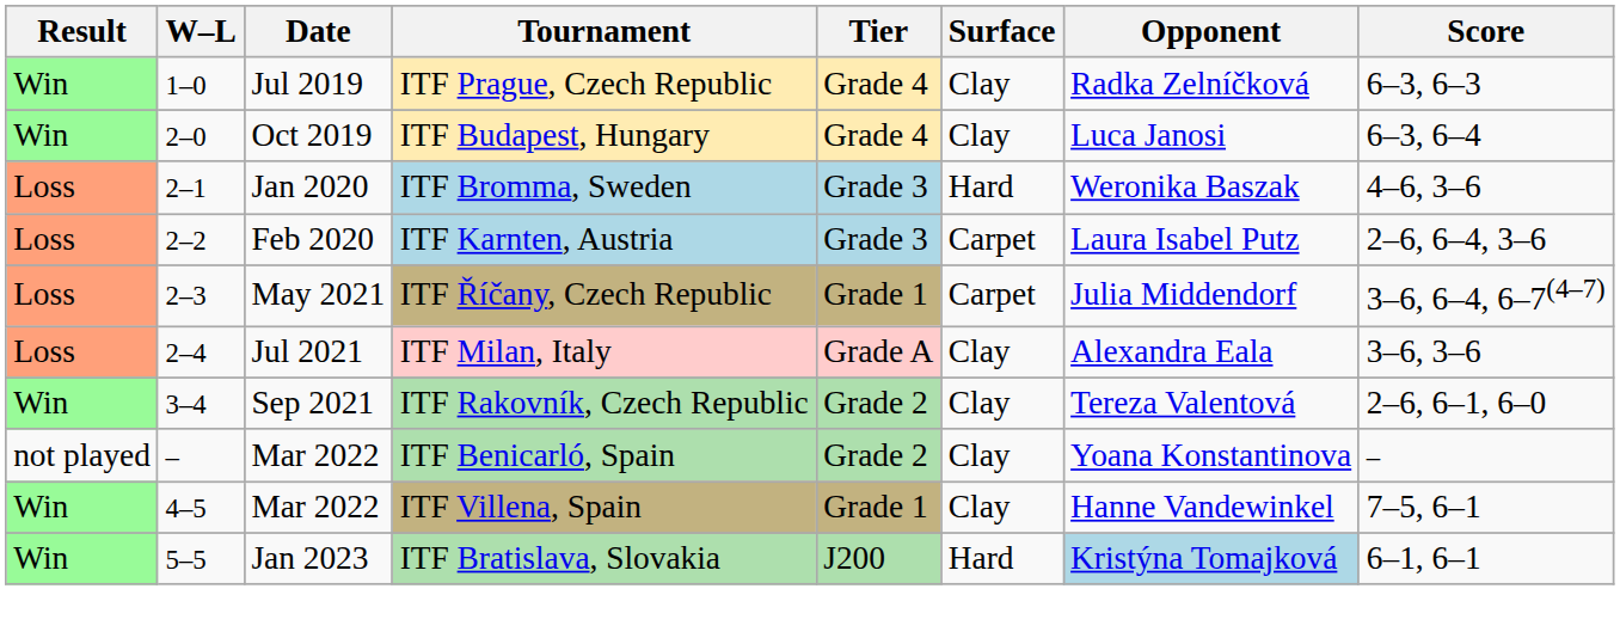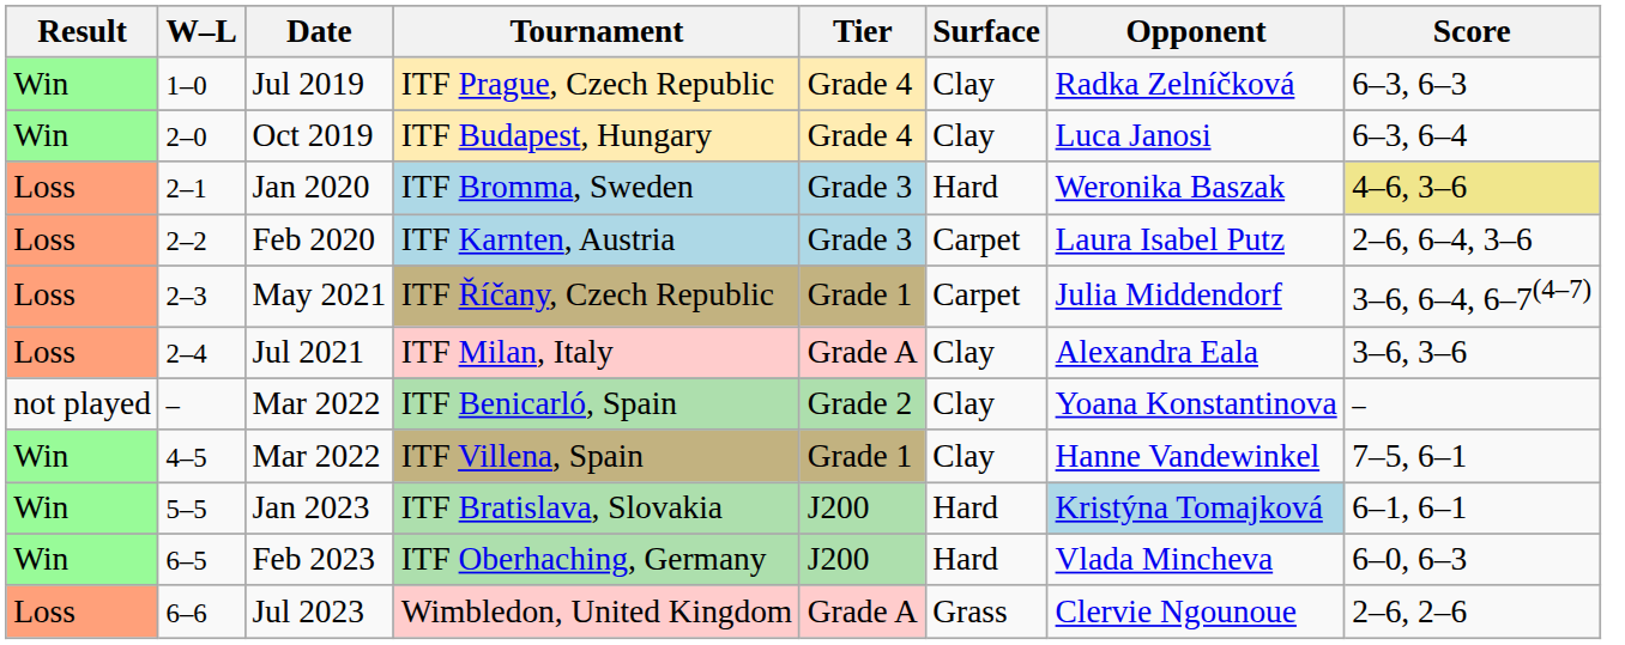ITF Bromma, Sweden | Score: no background -> khaki background
- row: Win | 3–4 | Sep 2021 | ITF Rakovník, Czech Republic | Grade 2 | Clay | Tereza Valentová | 2–6, 6–1, 6–0
+ row: Win | 6–5 | Feb 2023 | ITF Oberhaching, Germany | J200 | Hard | Vlada Mincheva | 6–0, 6–3
+ row: Loss | 6–6 | Jul 2023 | Wimbledon, United Kingdom | Grade A | Grass | Clervie Ngounoue | 2–6, 2–6
